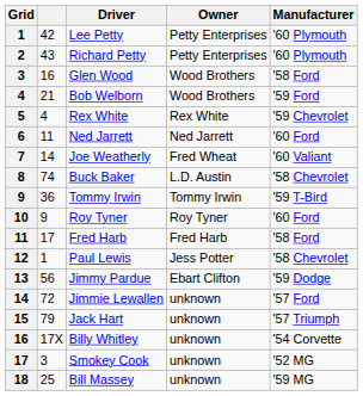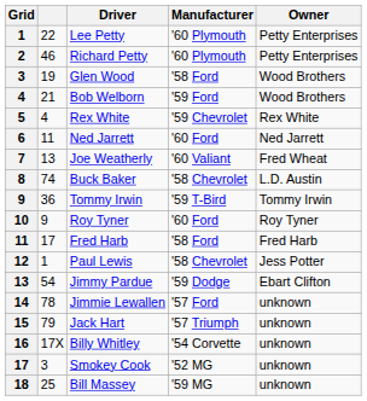columns swapped: Manufacturer <-> Owner
Lee Petty | column 2: 42 -> 22
Richard Petty | column 2: 43 -> 46
Glen Wood | column 2: 16 -> 19
Joe Weatherly | column 2: 14 -> 13
Jimmy Pardue | column 2: 56 -> 54
Jimmie Lewallen | column 2: 72 -> 78
